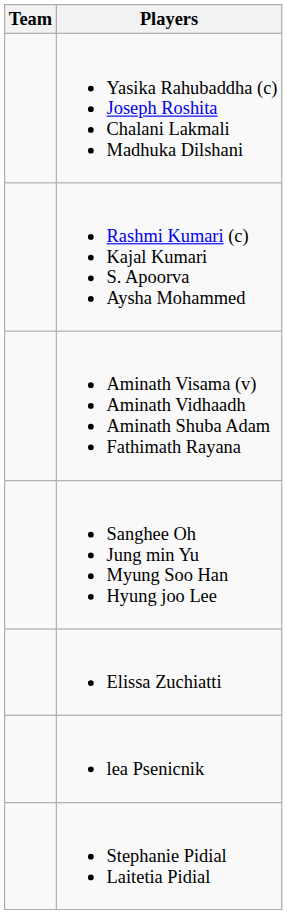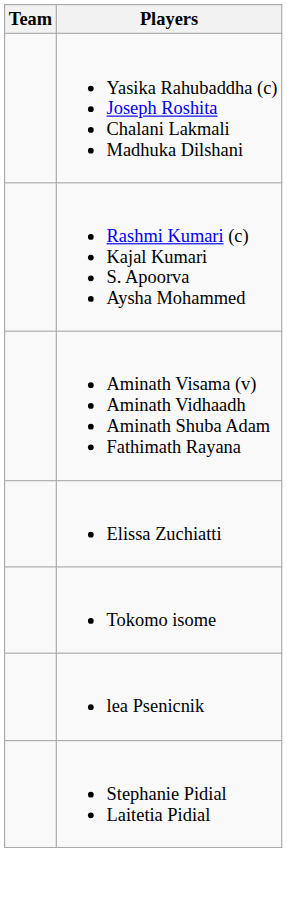- row: Sanghee Oh Jung min Yu Myung Soo Han Hyung joo Lee
+ row: Tokomo isome
